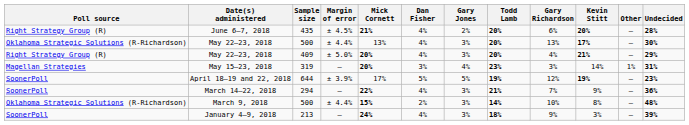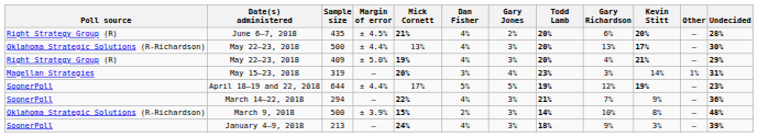May 22–23, 2018 / 409 | Mick Cornett: 20% -> 19%
April 18–19 and 22, 2018 | Margin of error: ± 3.9% -> ± 4.4%
March 9, 2018 | Margin of error: ± 4.4% -> ± 3.9%
